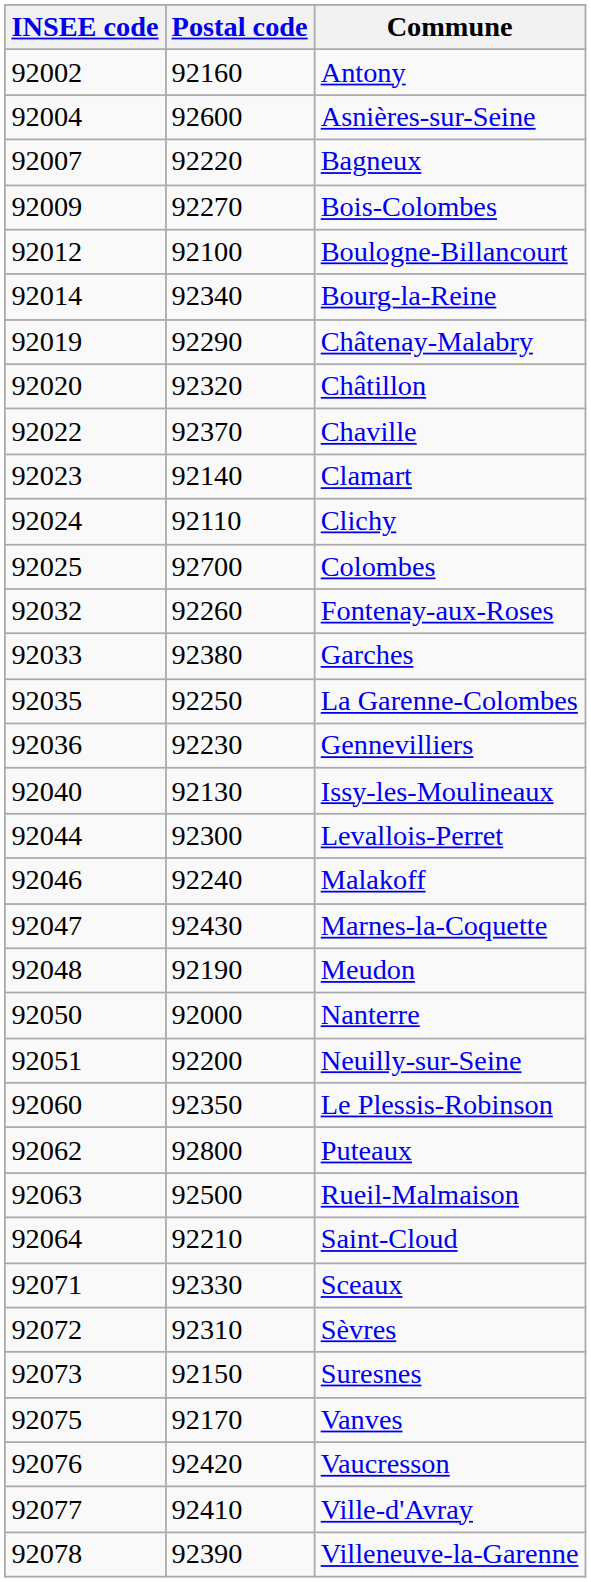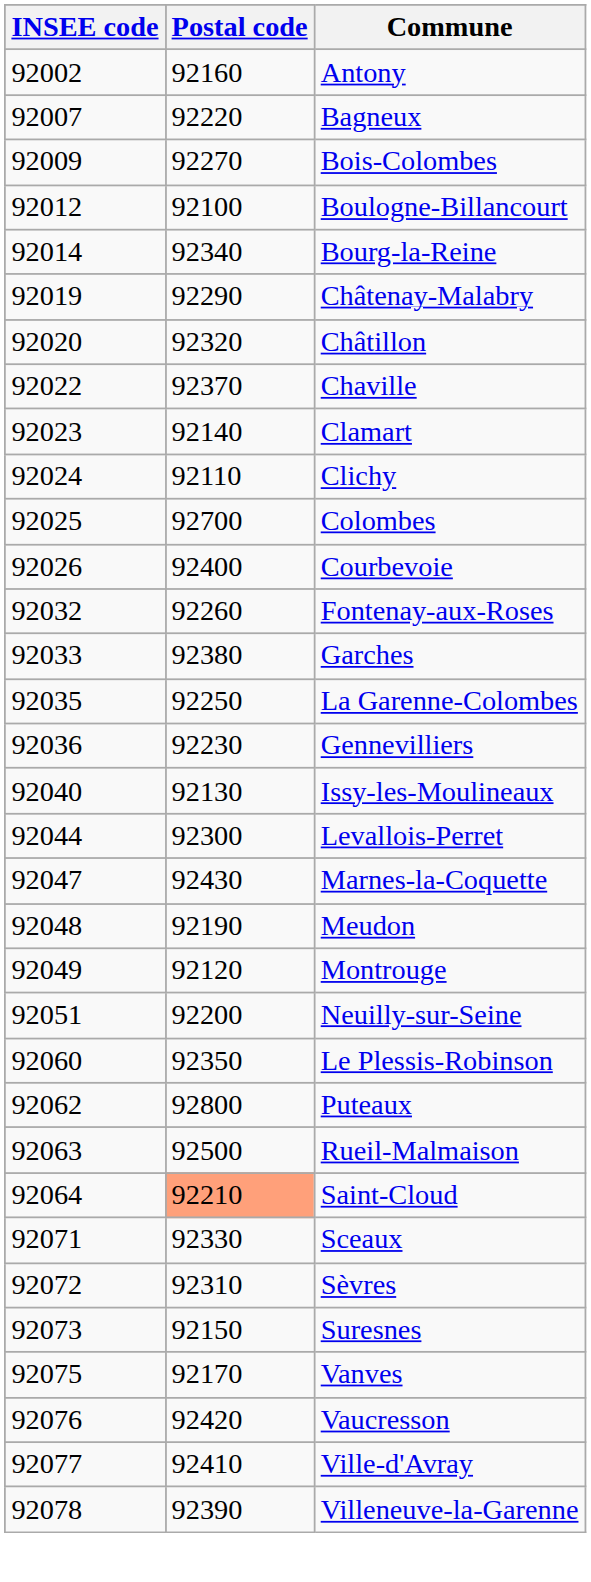- row: 92004 | 92600 | Asnières-sur-Seine
+ row: 92026 | 92400 | Courbevoie
- row: 92046 | 92240 | Malakoff
+ row: 92049 | 92120 | Montrouge
- row: 92050 | 92000 | Nanterre
Saint-Cloud | Postal code: no background -> lightsalmon background
